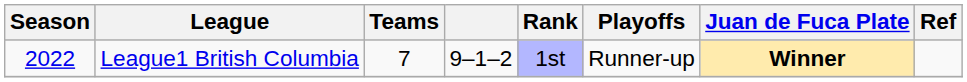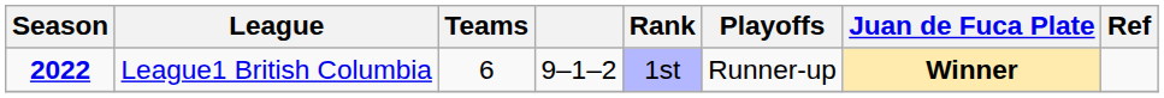League1 British Columbia | Season: normal -> bold
League1 British Columbia | Teams: 7 -> 6
